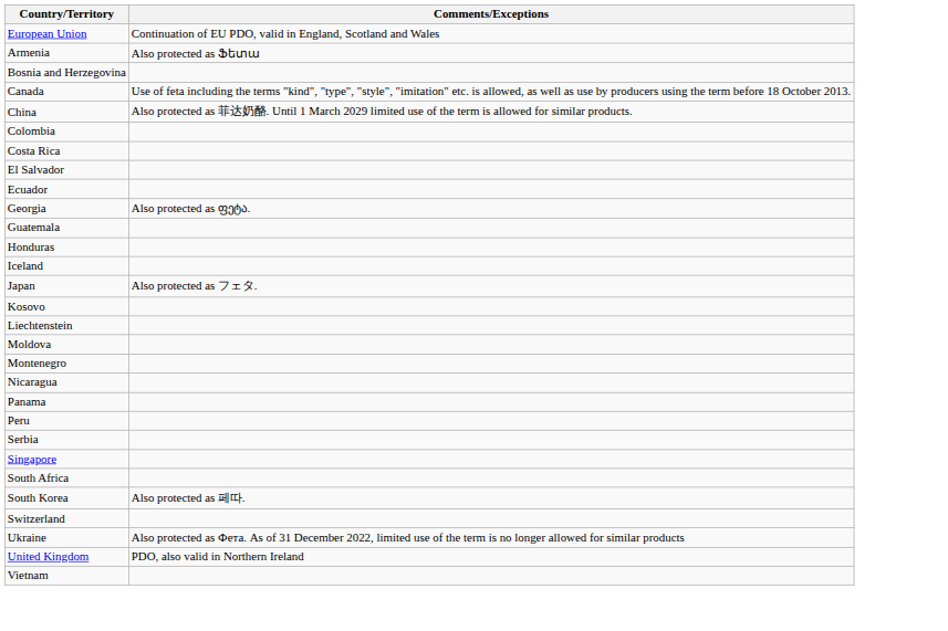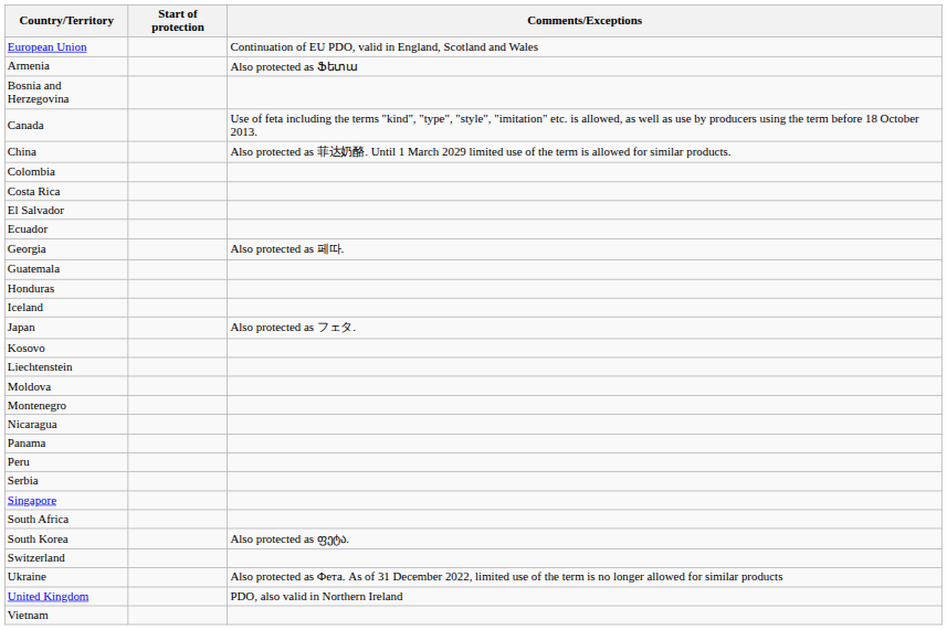+ column: Start of protection
Georgia | Comments/Exceptions: Also protected as ფეტა. -> Also protected as 페따.
South Korea | Comments/Exceptions: Also protected as 페따. -> Also protected as ფეტა.
